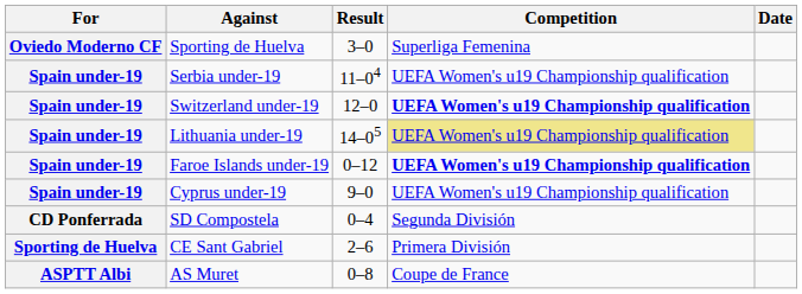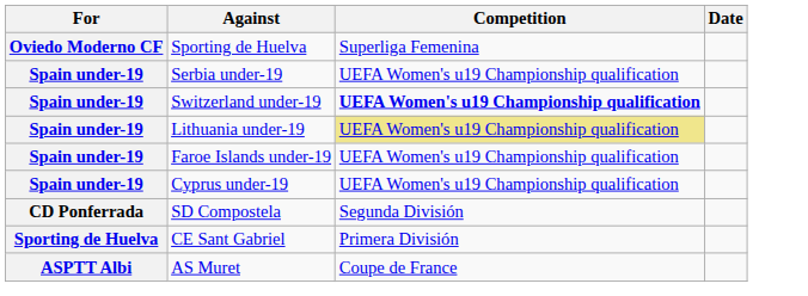- column: Result | 3–0 | 11–04 | 12–0 | 14–05 | 0–12 | 9–0 | 0–4 | 2–6 | 0–8
Faroe Islands under-19 | Competition: bold -> normal
